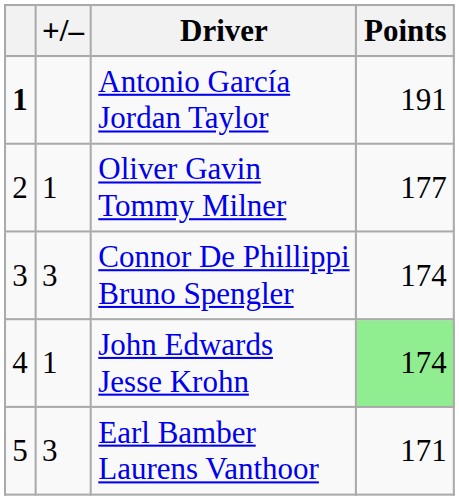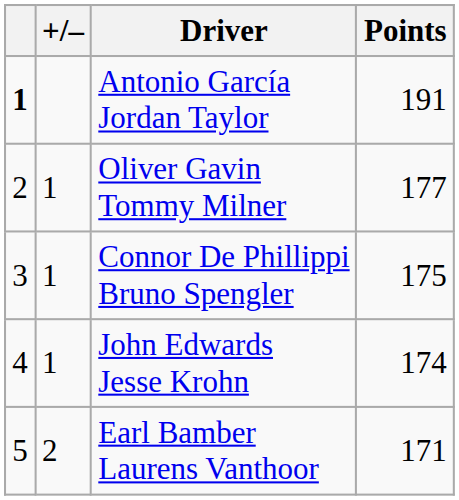Connor De Phillippi Bruno Spengler | +/–: 3 -> 1
Connor De Phillippi Bruno Spengler | Points: 174 -> 175
John Edwards Jesse Krohn | Points: lightgreen background -> no background
Earl Bamber Laurens Vanthoor | +/–: 3 -> 2
